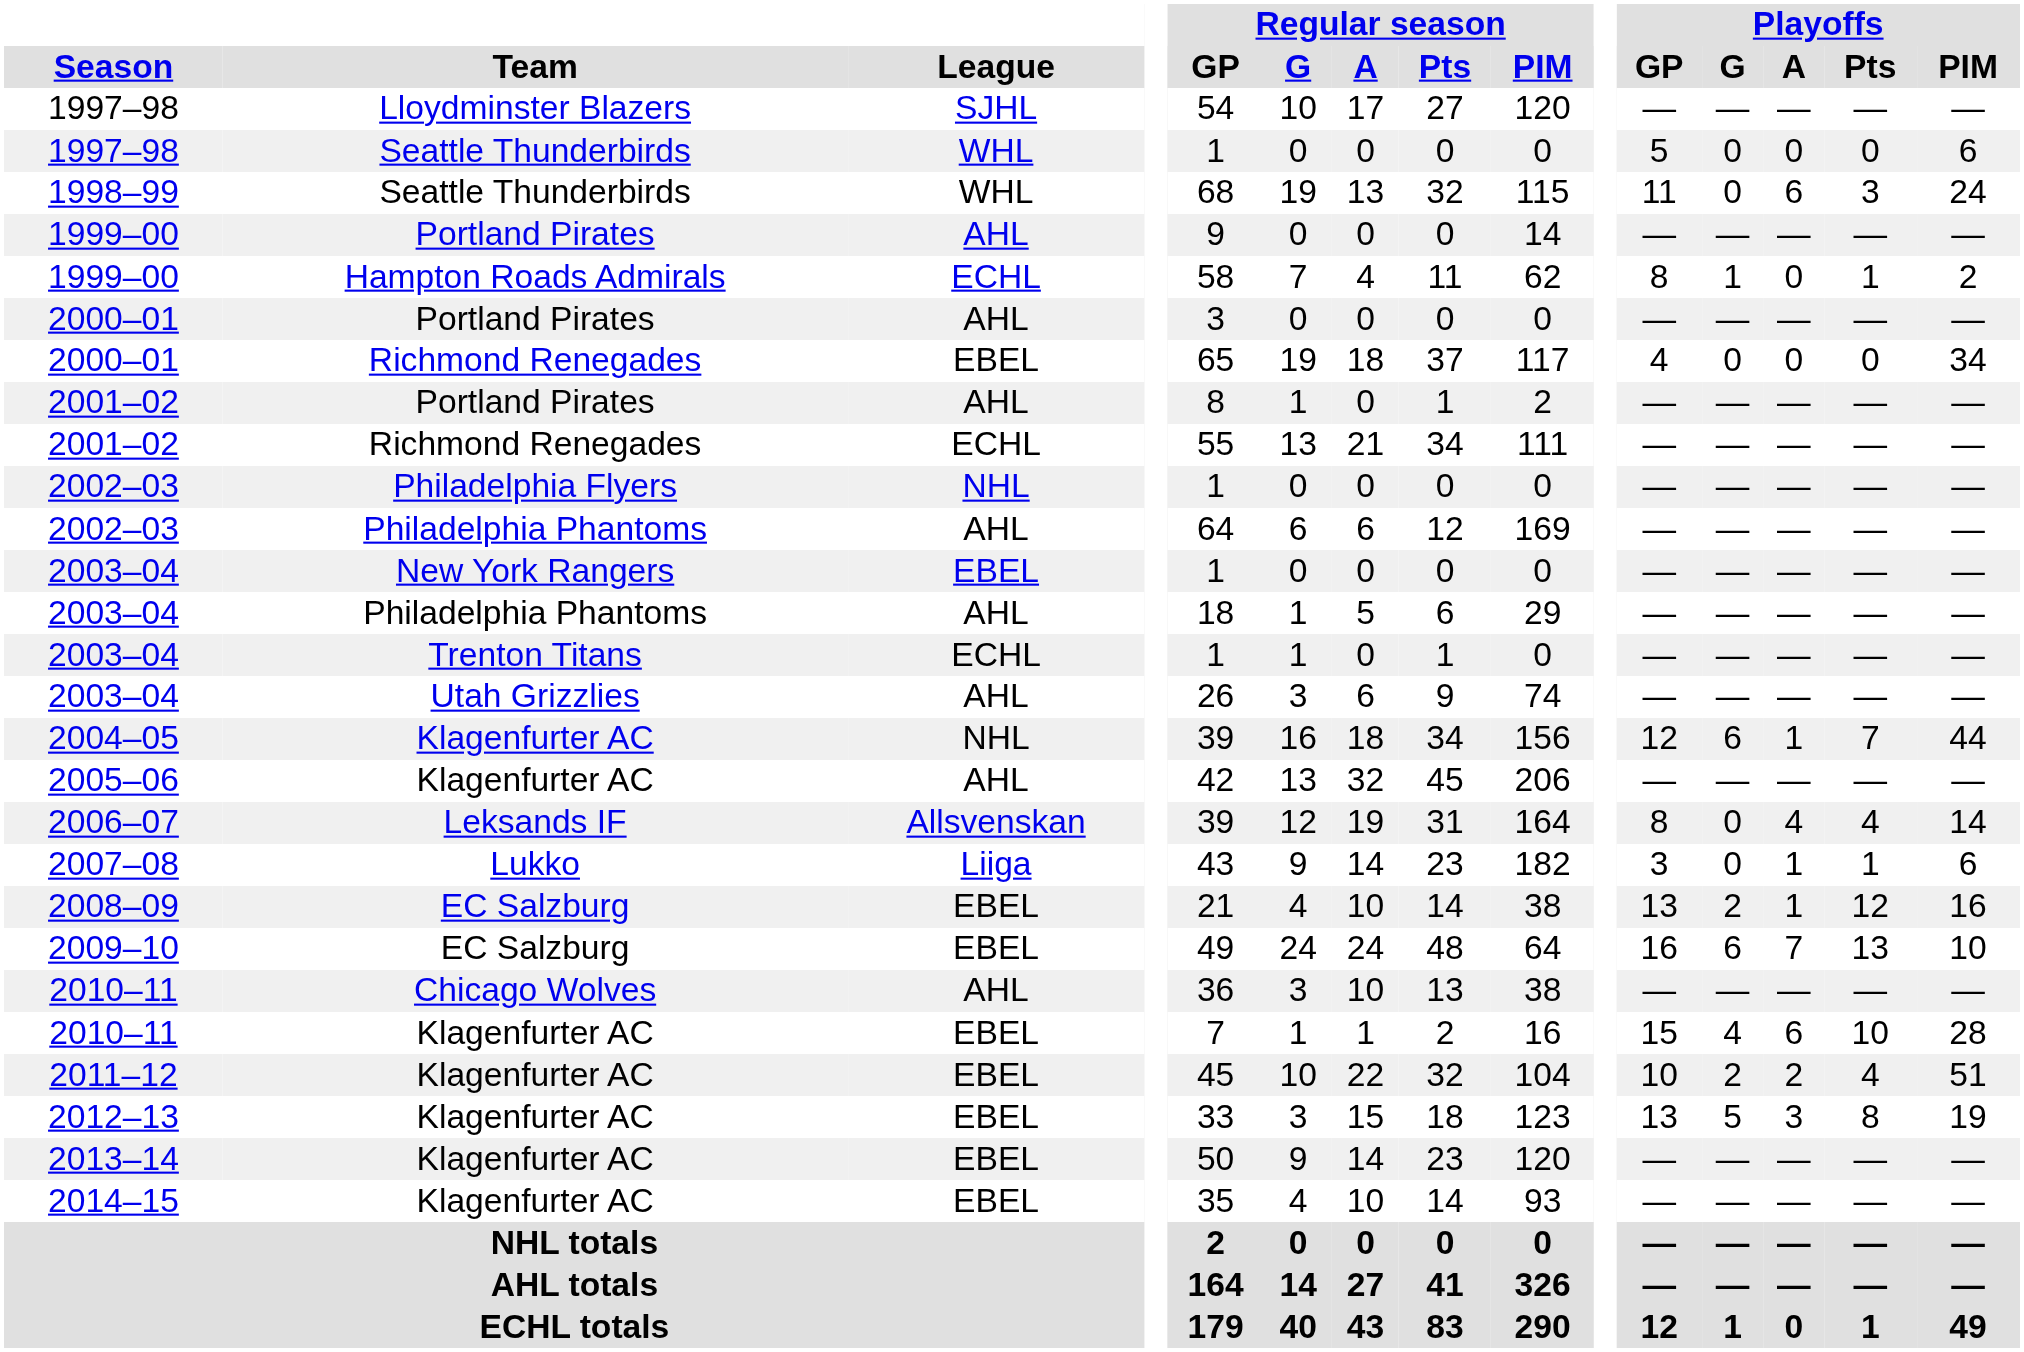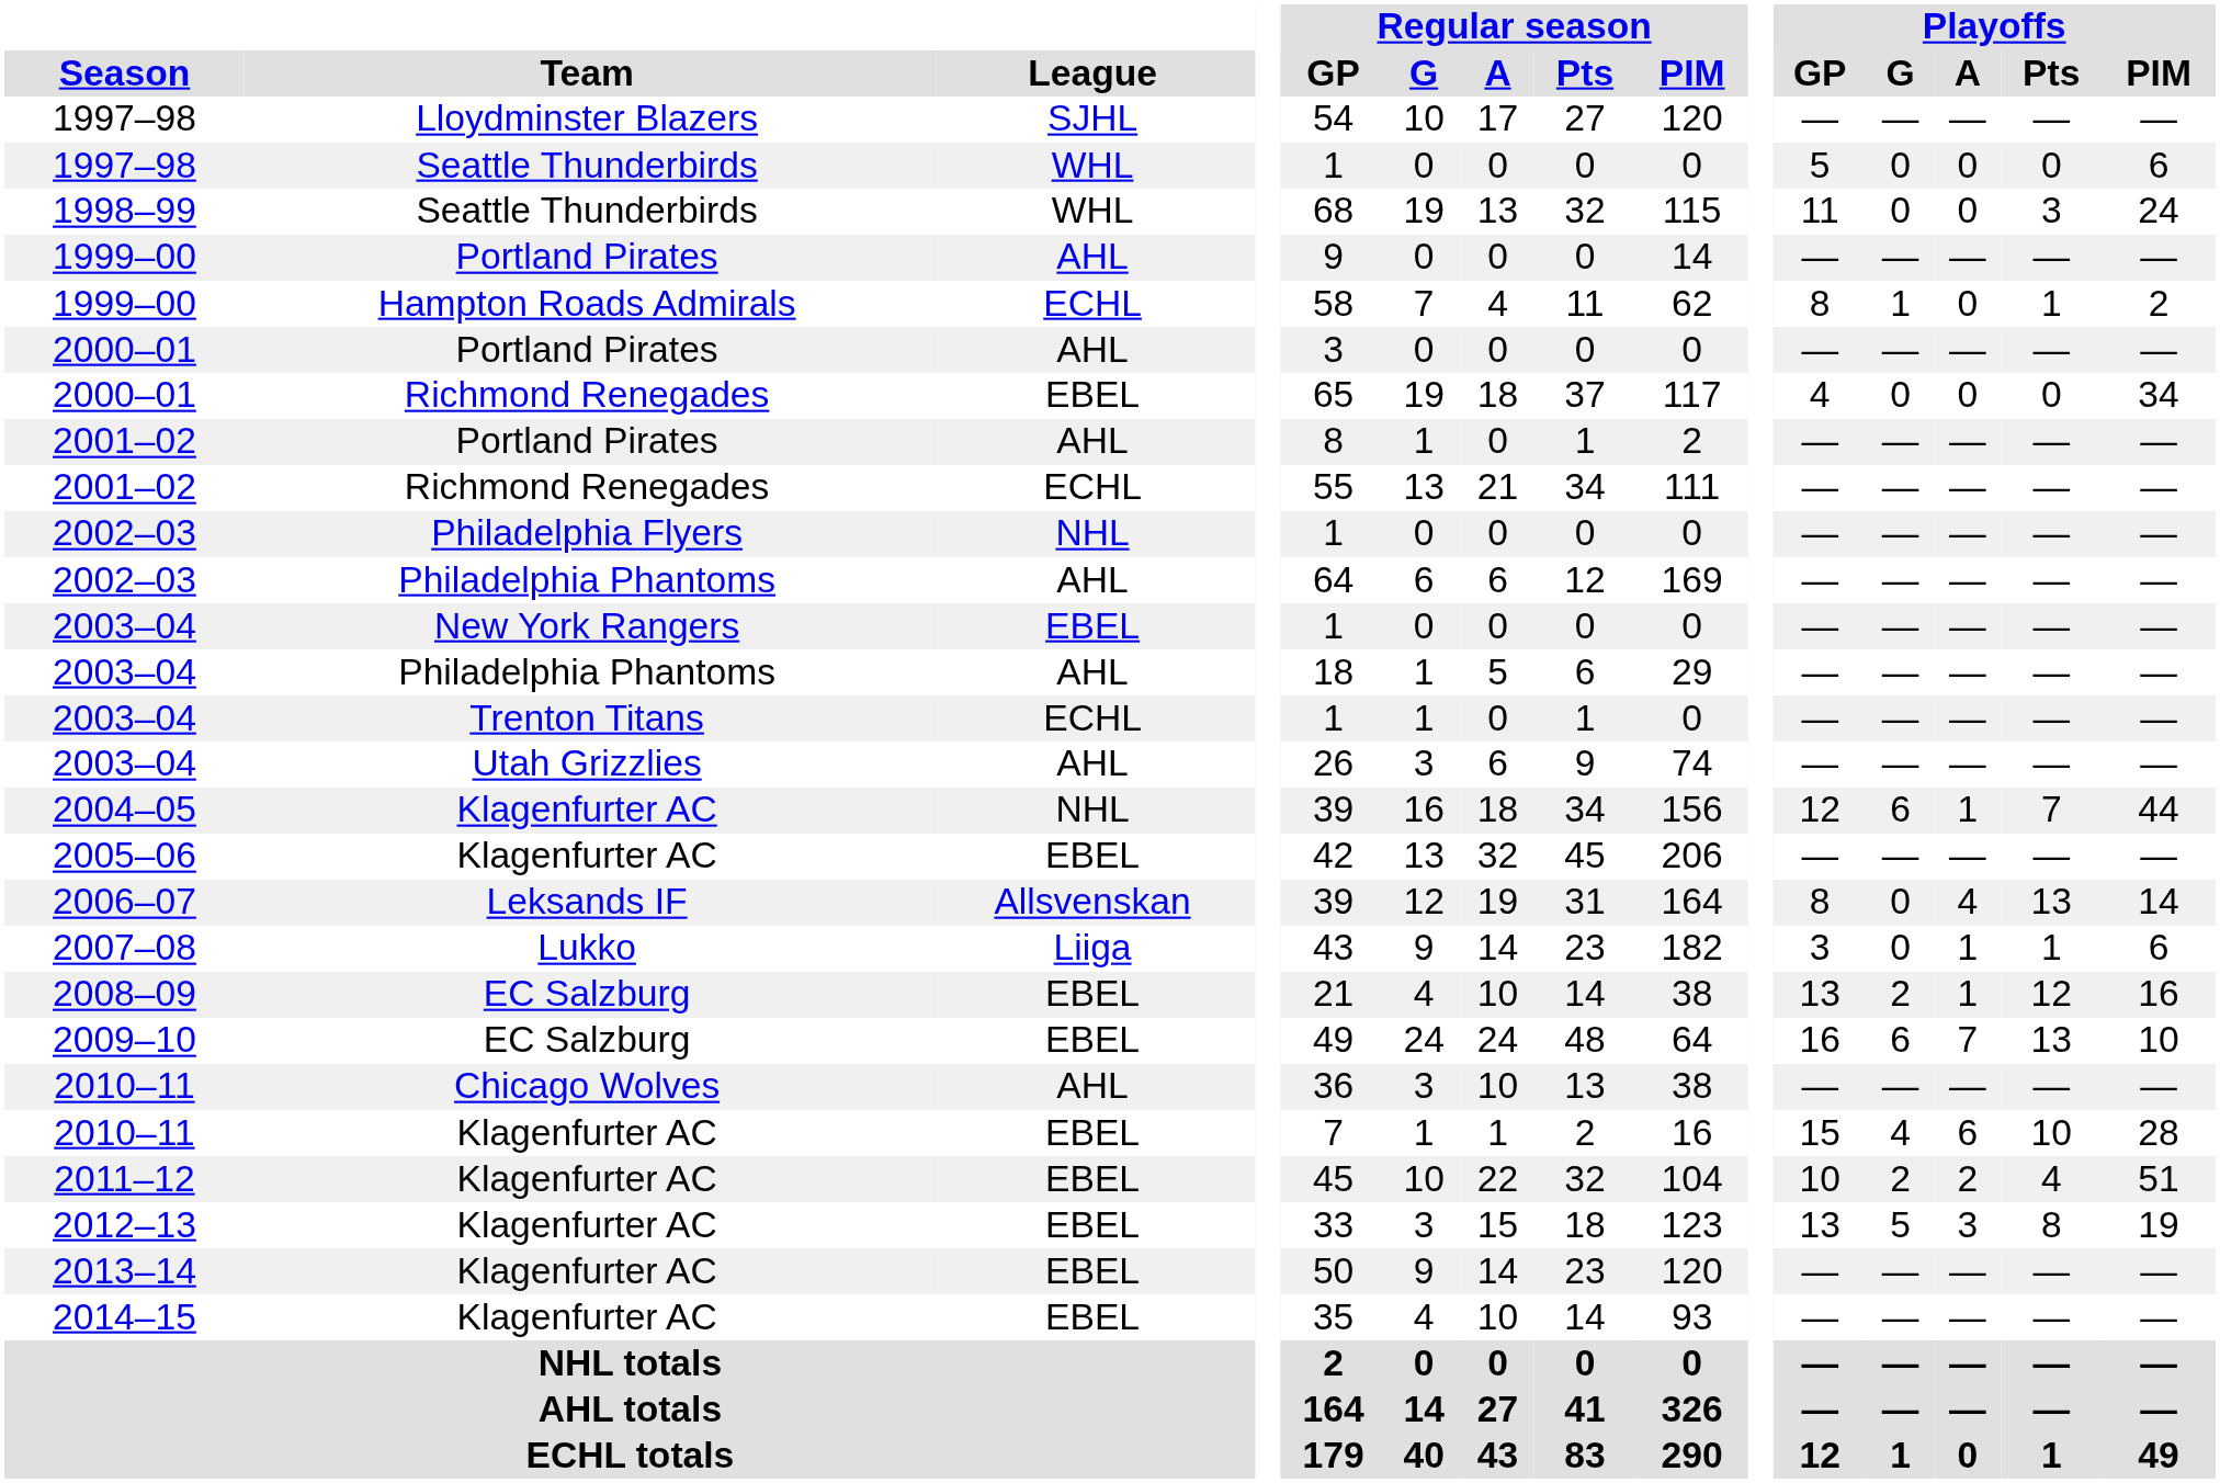1998–99 | Playoffs / A: 6 -> 0
2005–06 | League: AHL -> EBEL
2006–07 | Playoffs / Pts: 4 -> 13
